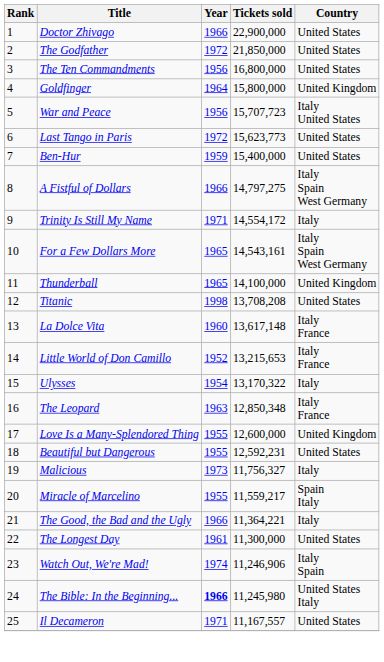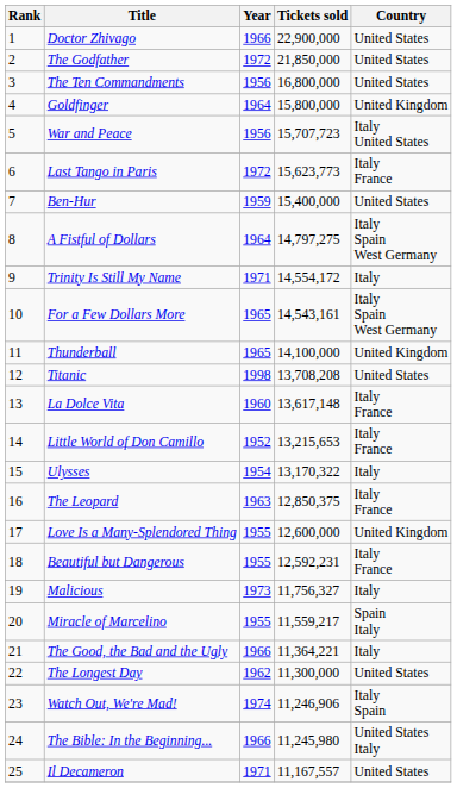Last Tango in Paris | Country: United States -> Italy France
A Fistful of Dollars | Year: 1966 -> 1964
The Leopard | Tickets sold: 12,850,348 -> 12,850,375
Beautiful but Dangerous | Country: United States -> Italy France
The Longest Day | Year: 1961 -> 1962
The Bible: In the Beginning... | Year: bold -> normal
